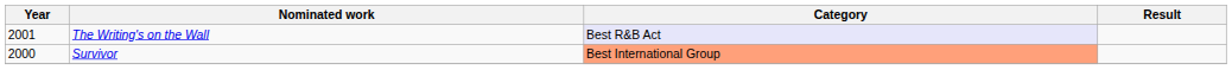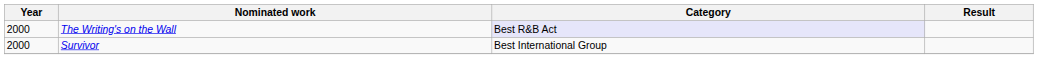The Writing's on the Wall | Year: 2001 -> 2000
Survivor | Category: lightsalmon background -> no background
